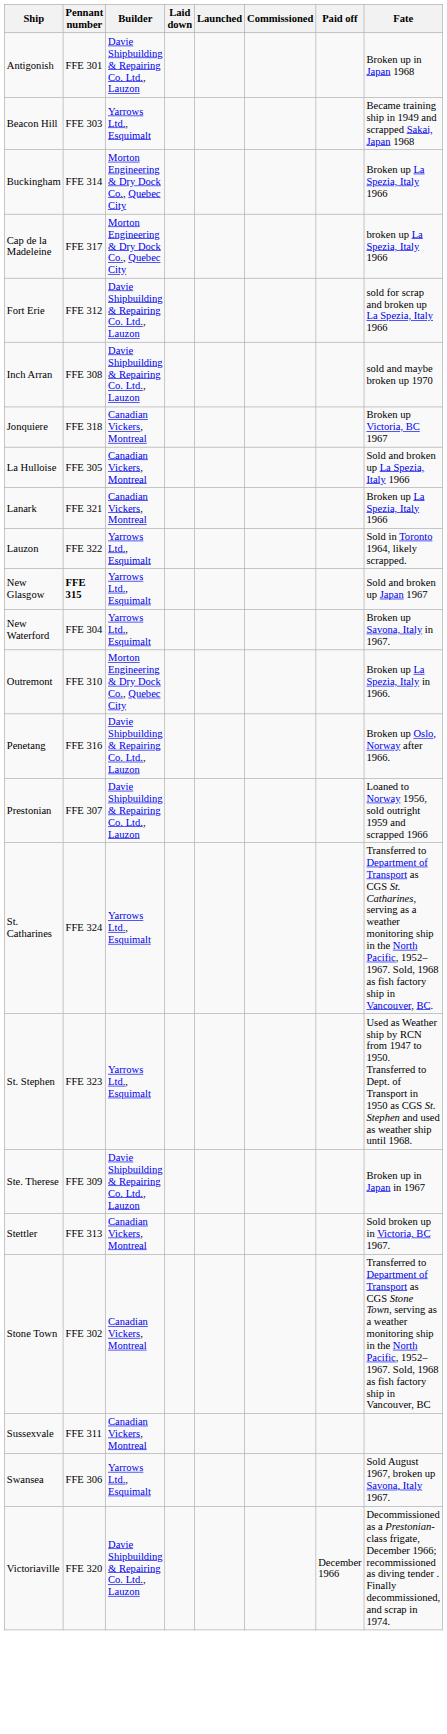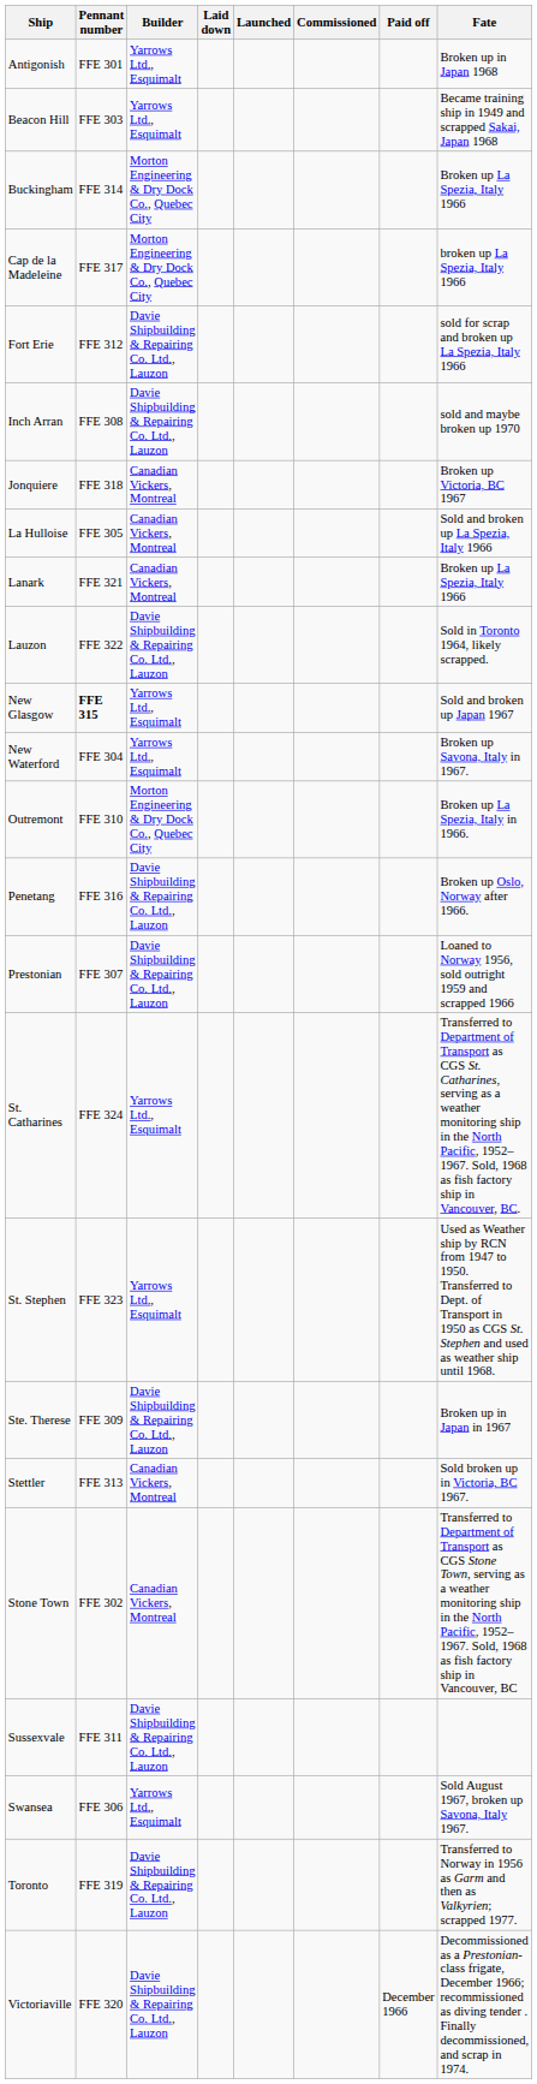Antigonish | Builder: Davie Shipbuilding & Repairing Co. Ltd., Lauzon -> Yarrows Ltd., Esquimalt
Lauzon | Builder: Yarrows Ltd., Esquimalt -> Davie Shipbuilding & Repairing Co. Ltd., Lauzon
Sussexvale | Builder: Canadian Vickers, Montreal -> Davie Shipbuilding & Repairing Co. Ltd., Lauzon
+ row: Toronto | FFE 319 | Davie Shipbuilding & Repairing Co. Ltd., Lauzon | Transferred to Norway in 1956 as Garm and then as Valkyrien; scrapped 1977.
